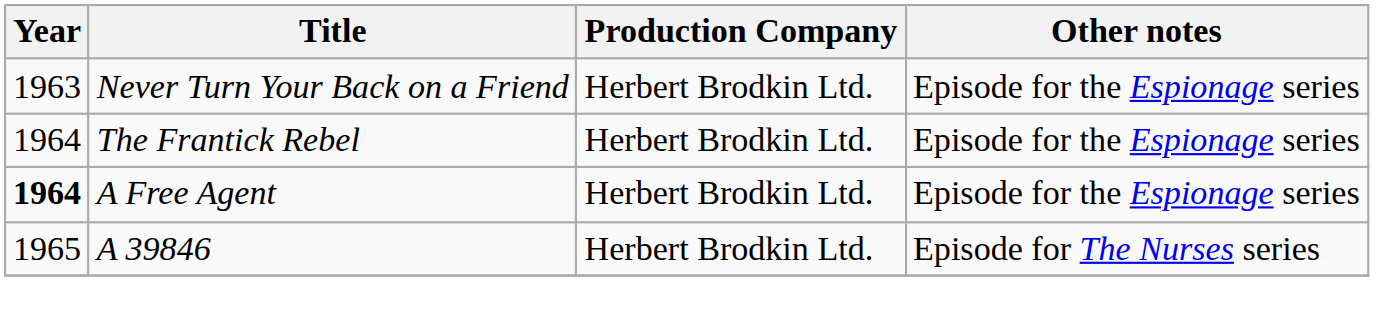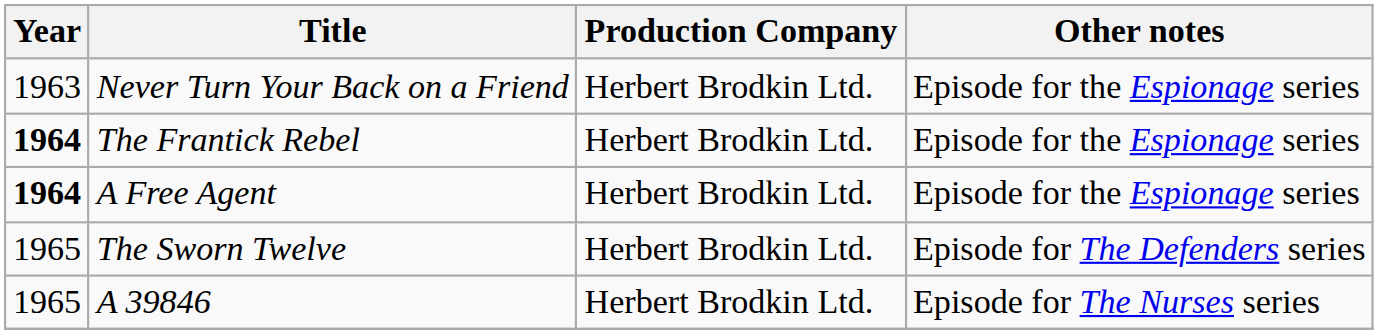The Frantick Rebel | Year: normal -> bold
+ row: 1965 | The Sworn Twelve | Herbert Brodkin Ltd. | Episode for The Defenders series
